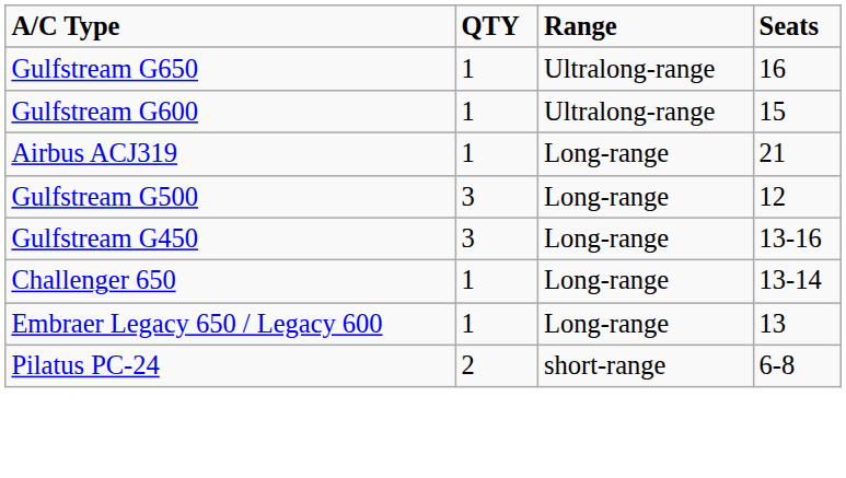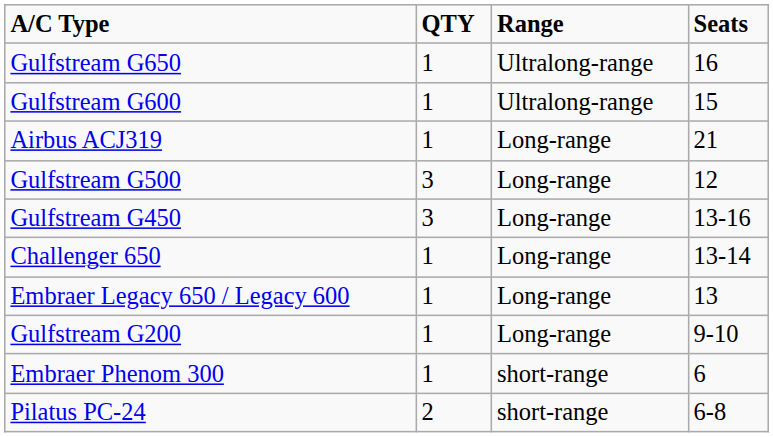+ row: Gulfstream G200 | 1 | Long-range | 9-10
+ row: Embraer Phenom 300 | 1 | short-range | 6
